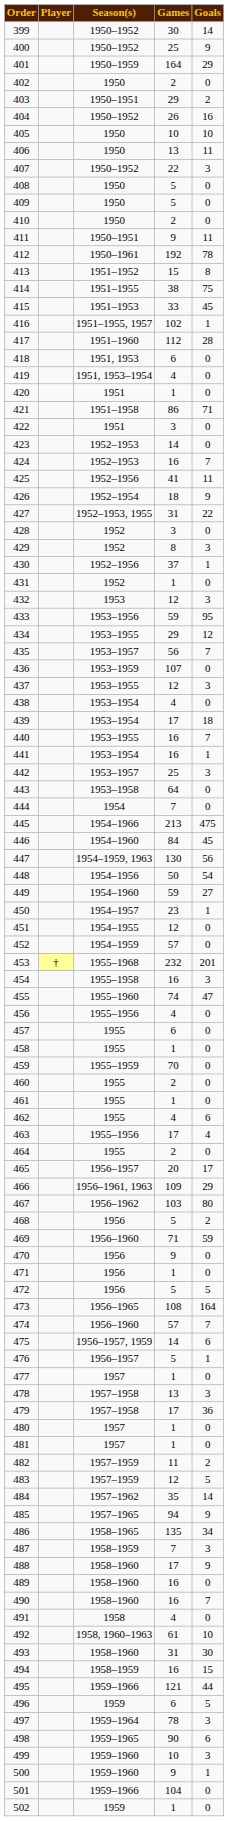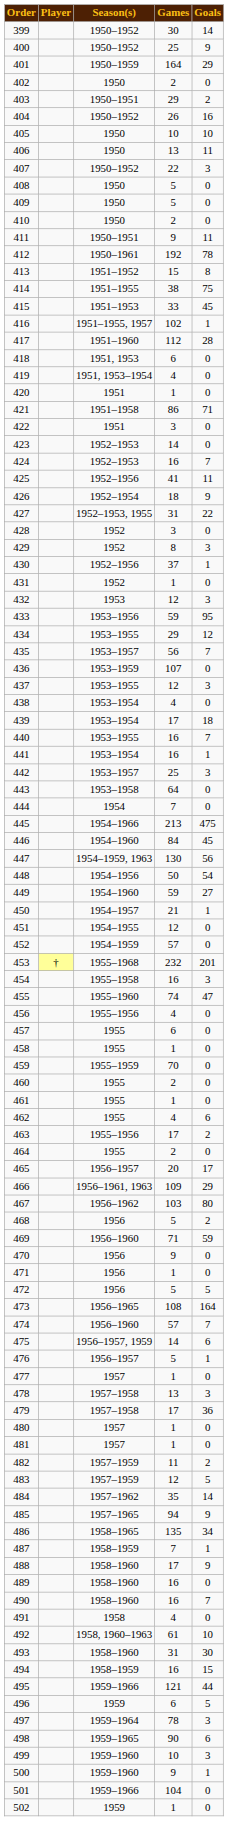450 | Games: 23 -> 21
463 | Goals: 4 -> 2
487 | Goals: 3 -> 1
